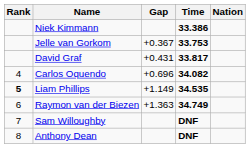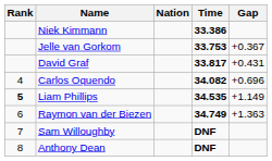columns swapped: Nation <-> Gap
